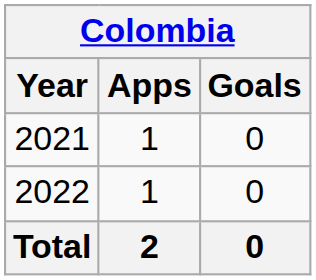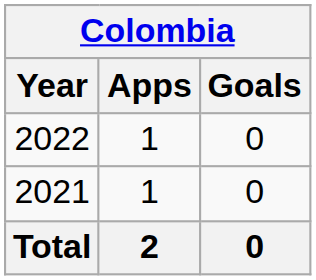rows swapped: 2021 <-> 2022
